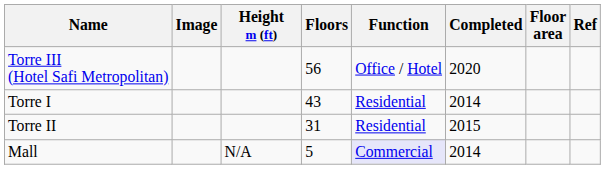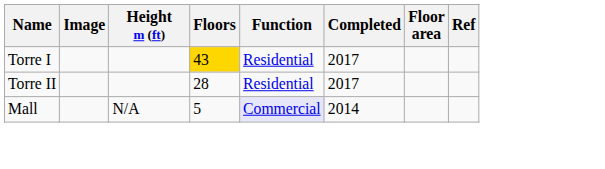- row: Torre III (Hotel Safi Metropolitan) | 56 | Office / Hotel | 2020
Torre I | Floors: no background -> gold background
Torre I | Completed: 2014 -> 2017
Torre II | Floors: 31 -> 28
Torre II | Completed: 2015 -> 2017
